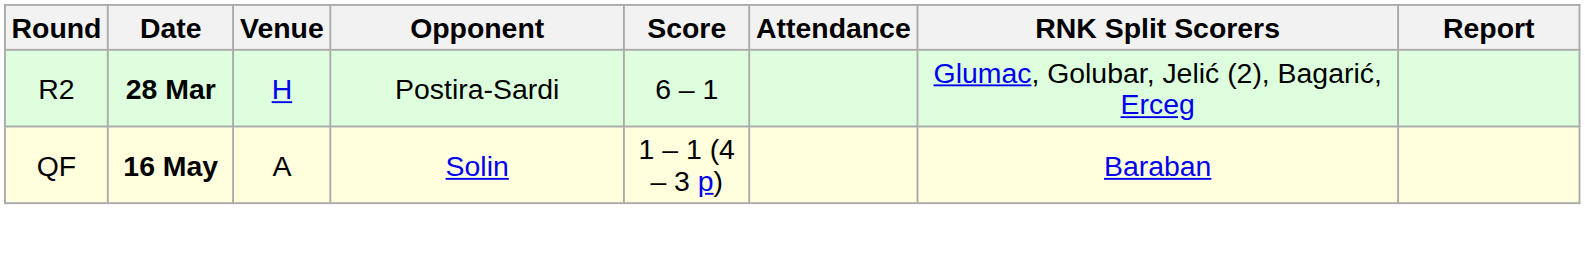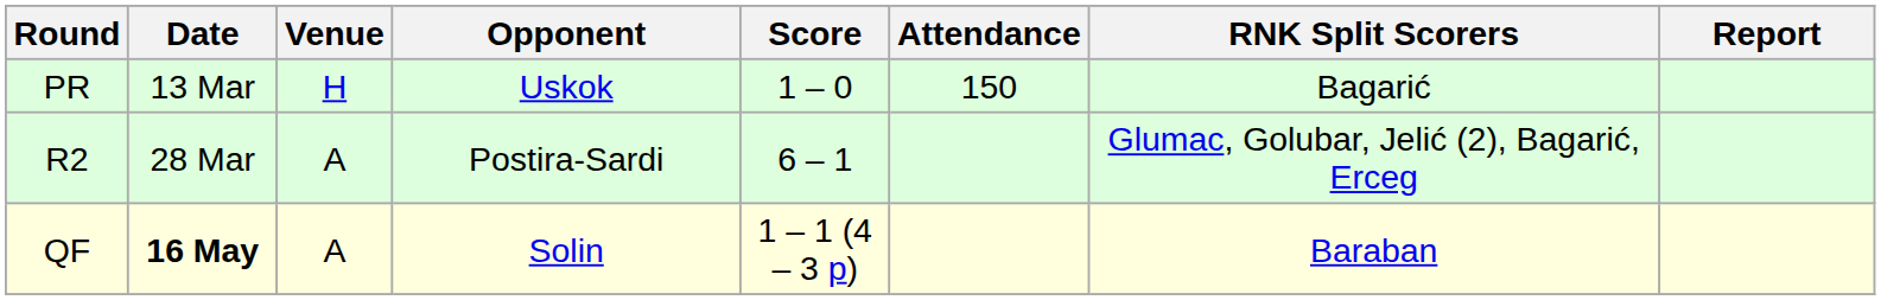+ row: PR | 13 Mar | H | Uskok | 1 – 0 | 150 | Bagarić
R2 | Date: bold -> normal
R2 | Venue: H -> A
